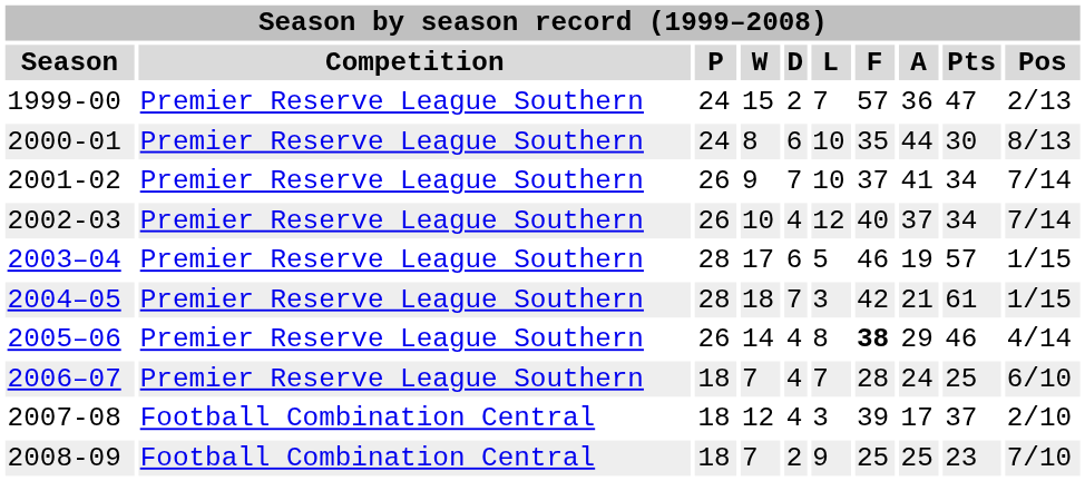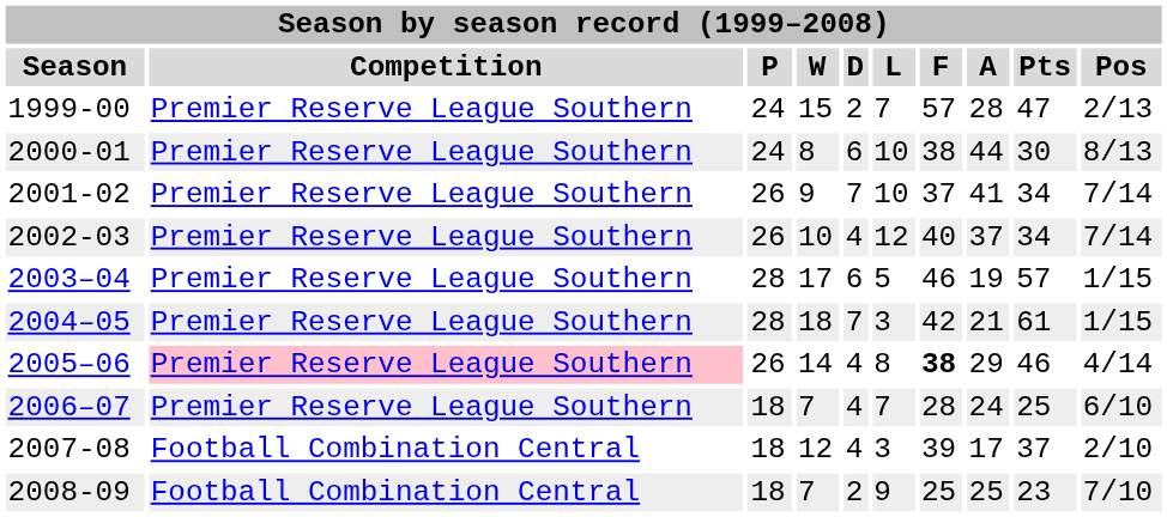1999-00 | A: 36 -> 28
2000-01 | F: 35 -> 38
2005–06 | Competition: no background -> pink background
